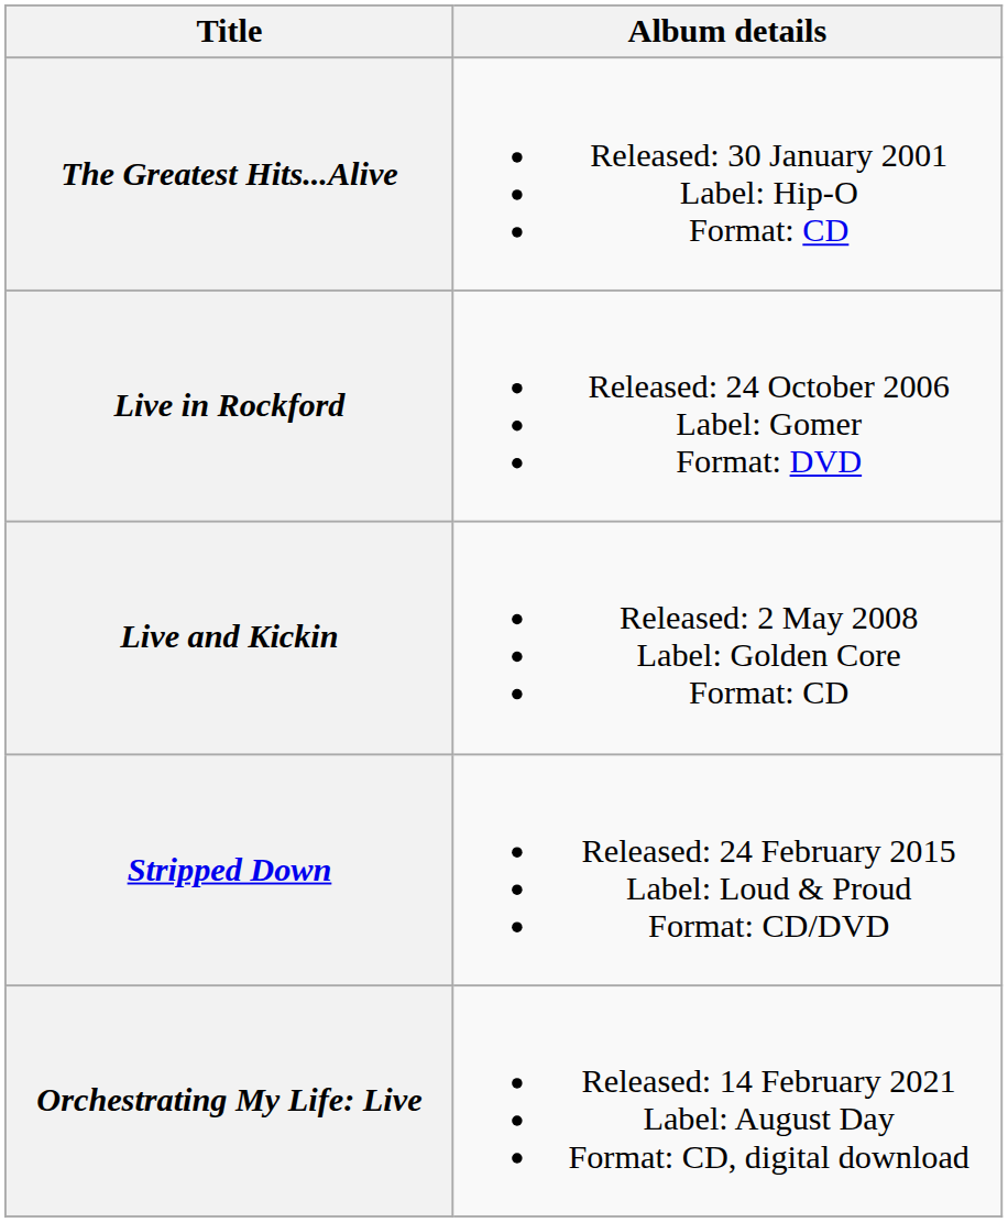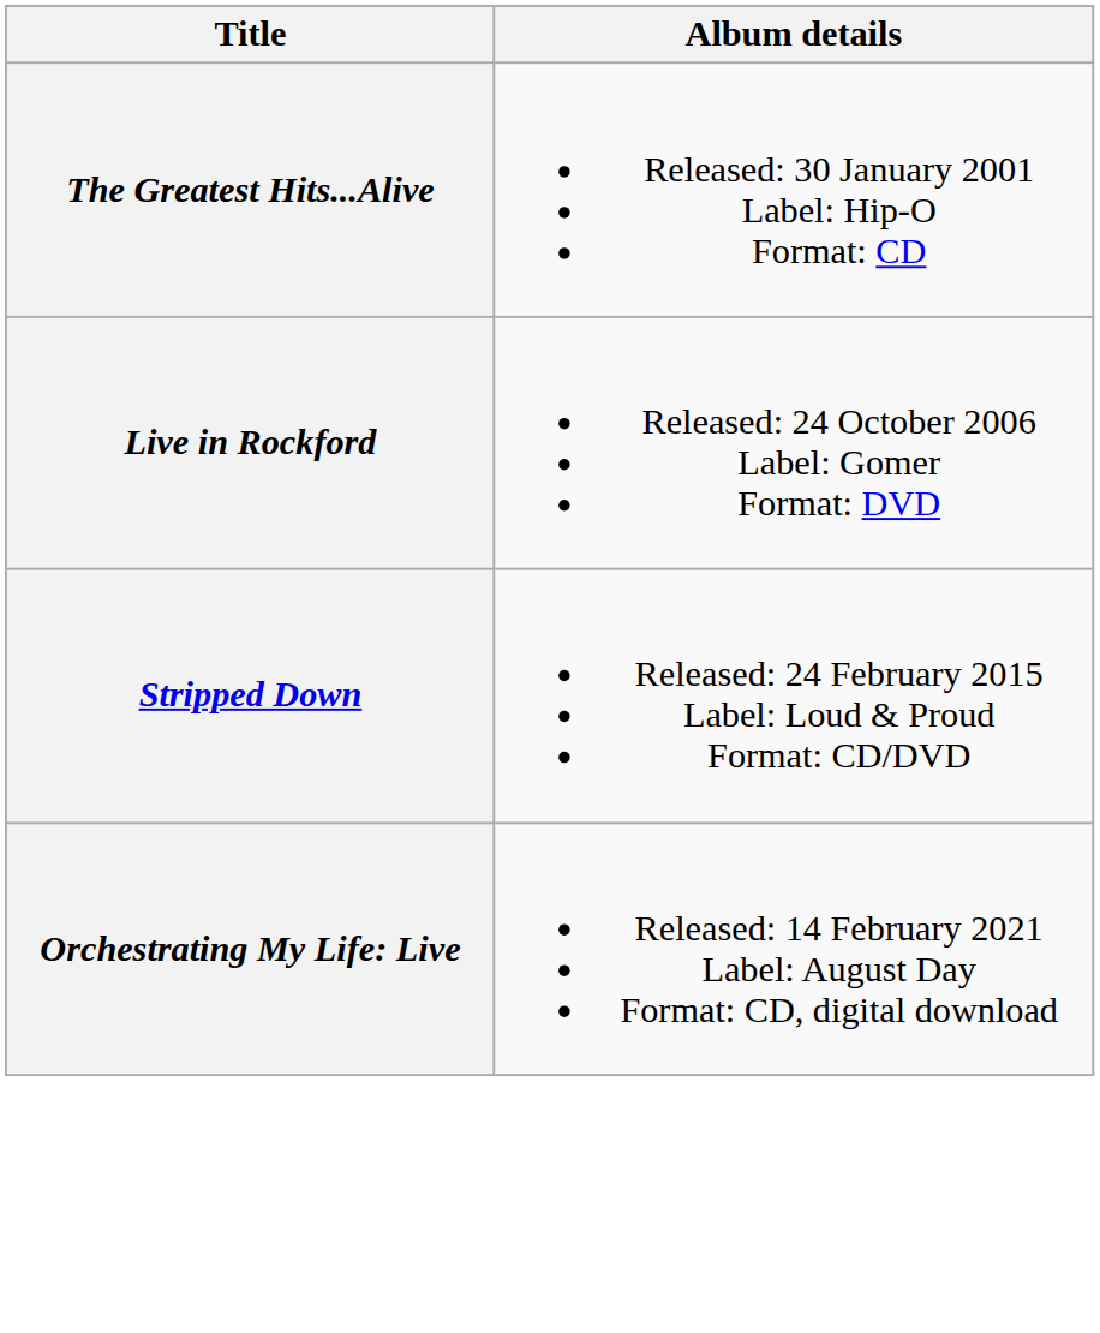- row: Live and Kickin | Released: 2 May 2008 Label: Golden Core Format: CD
